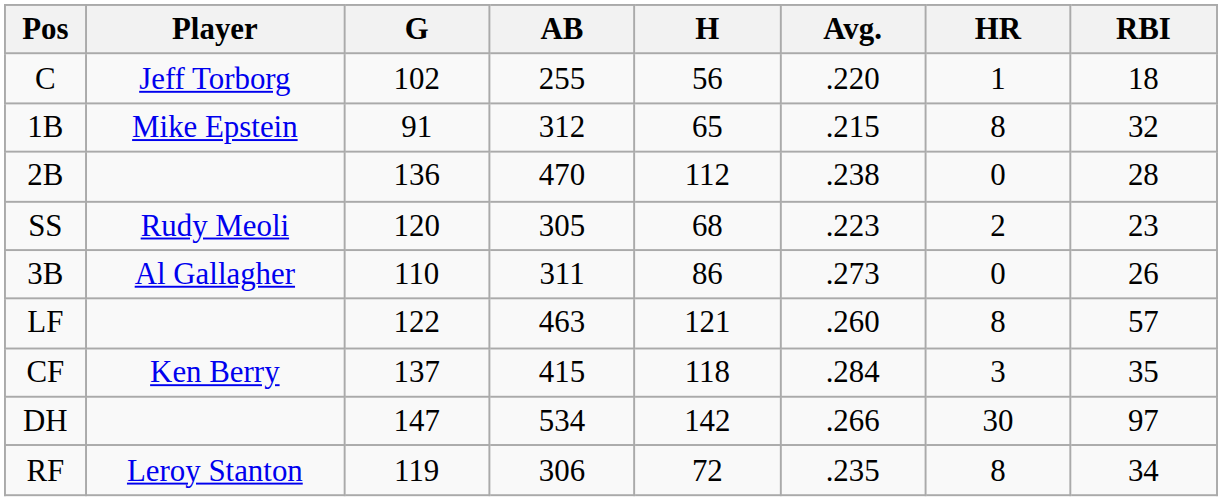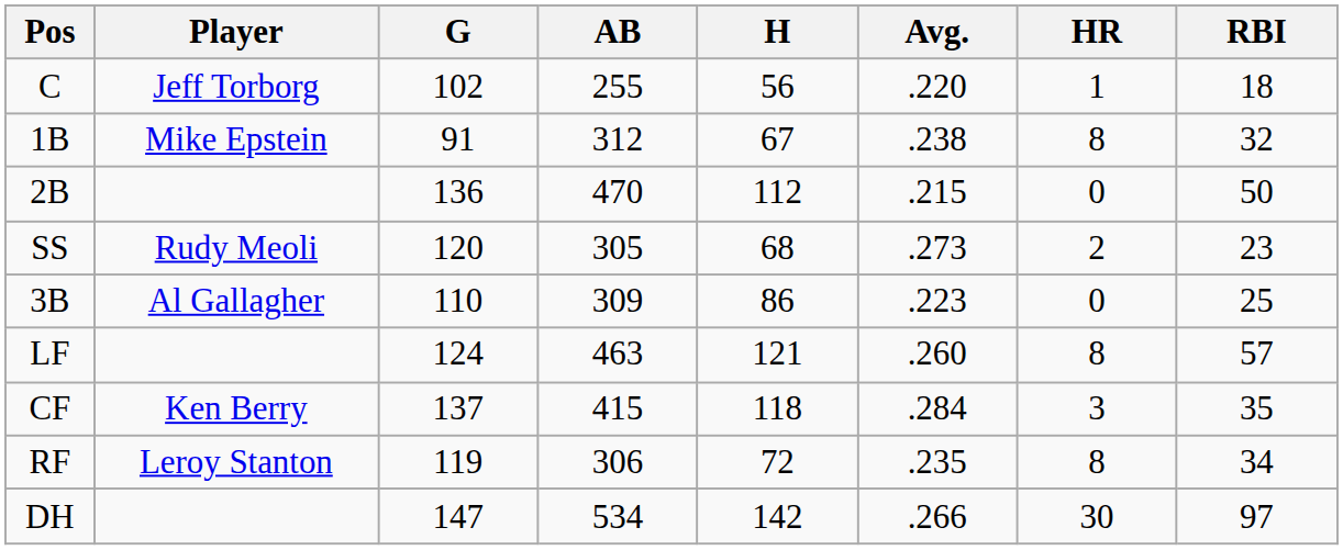1B | H: 65 -> 67
1B | Avg.: .215 -> .238
2B | Avg.: .238 -> .215
2B | RBI: 28 -> 50
SS | Avg.: .223 -> .273
3B | AB: 311 -> 309
3B | Avg.: .273 -> .223
3B | RBI: 26 -> 25
LF | G: 122 -> 124
rows swapped: RF <-> DH
